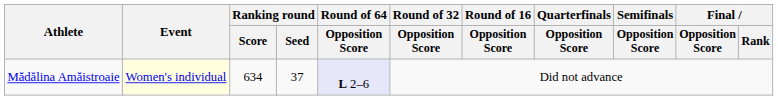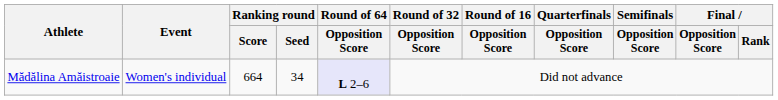Mădălina Amăistroaie | Event: lightyellow background -> no background
Mădălina Amăistroaie | Ranking round / Score: 634 -> 664
Mădălina Amăistroaie | Ranking round / Seed: 37 -> 34
